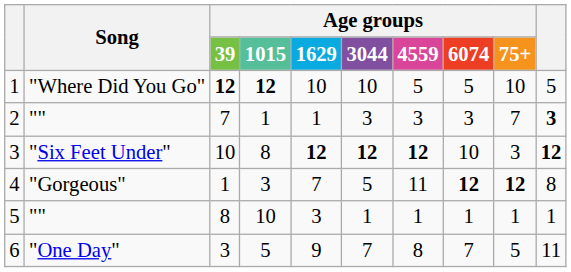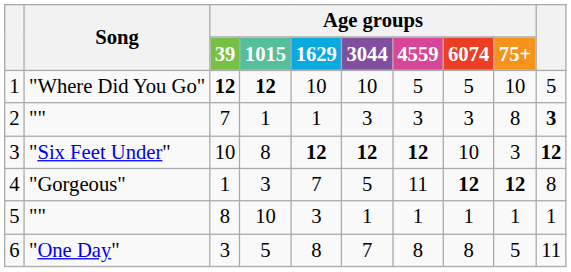2 | Age groups / 75+: 7 -> 8
6 | Age groups / 1629: 9 -> 8
6 | Age groups / 6074: 7 -> 8
